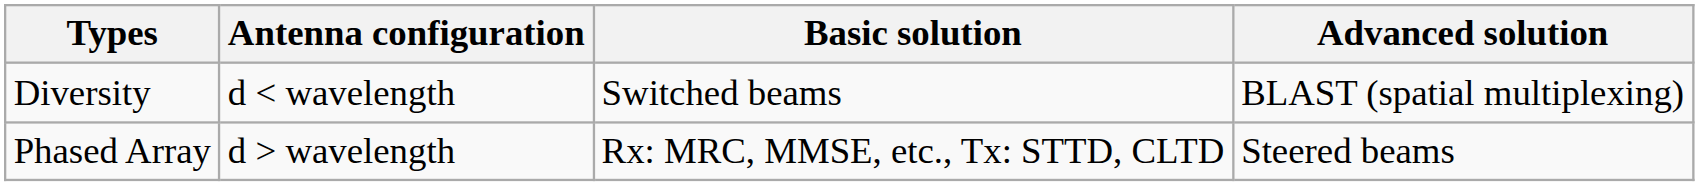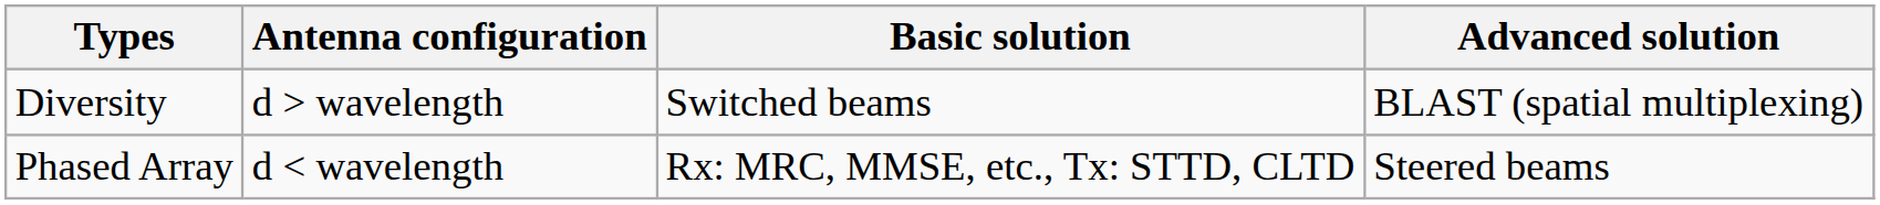Diversity | Antenna configuration: d < wavelength -> d > wavelength
Phased Array | Antenna configuration: d > wavelength -> d < wavelength
